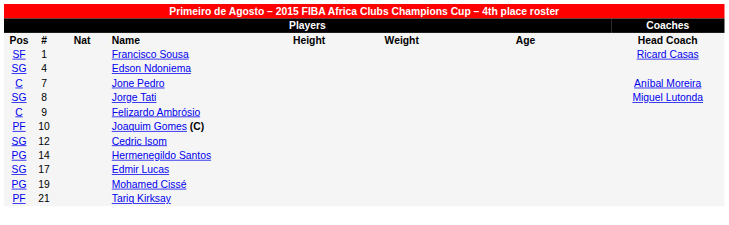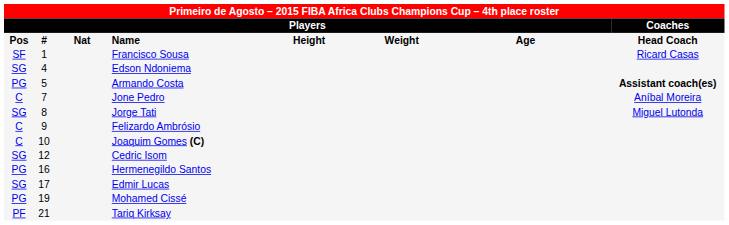+ row: PG | 5 | Armando Costa | Assistant coach(es)
Joaquim Gomes (C) | column 1: PF -> C
Hermenegildo Santos | column 2: 14 -> 16
